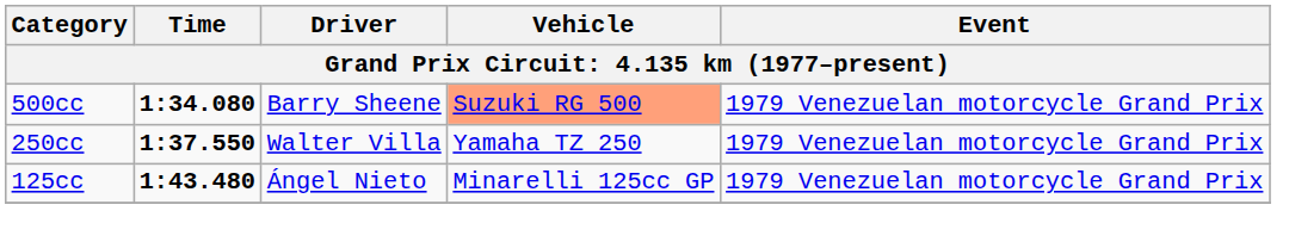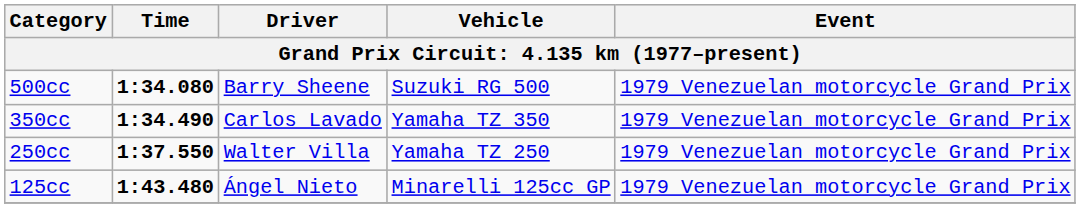500cc | Vehicle: lightsalmon background -> no background
+ row: 350cc | 1:34.490 | Carlos Lavado | Yamaha TZ 350 | 1979 Venezuelan motorcycle Grand Prix
